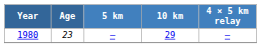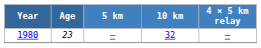1980 | 10 km: 29 -> 32
